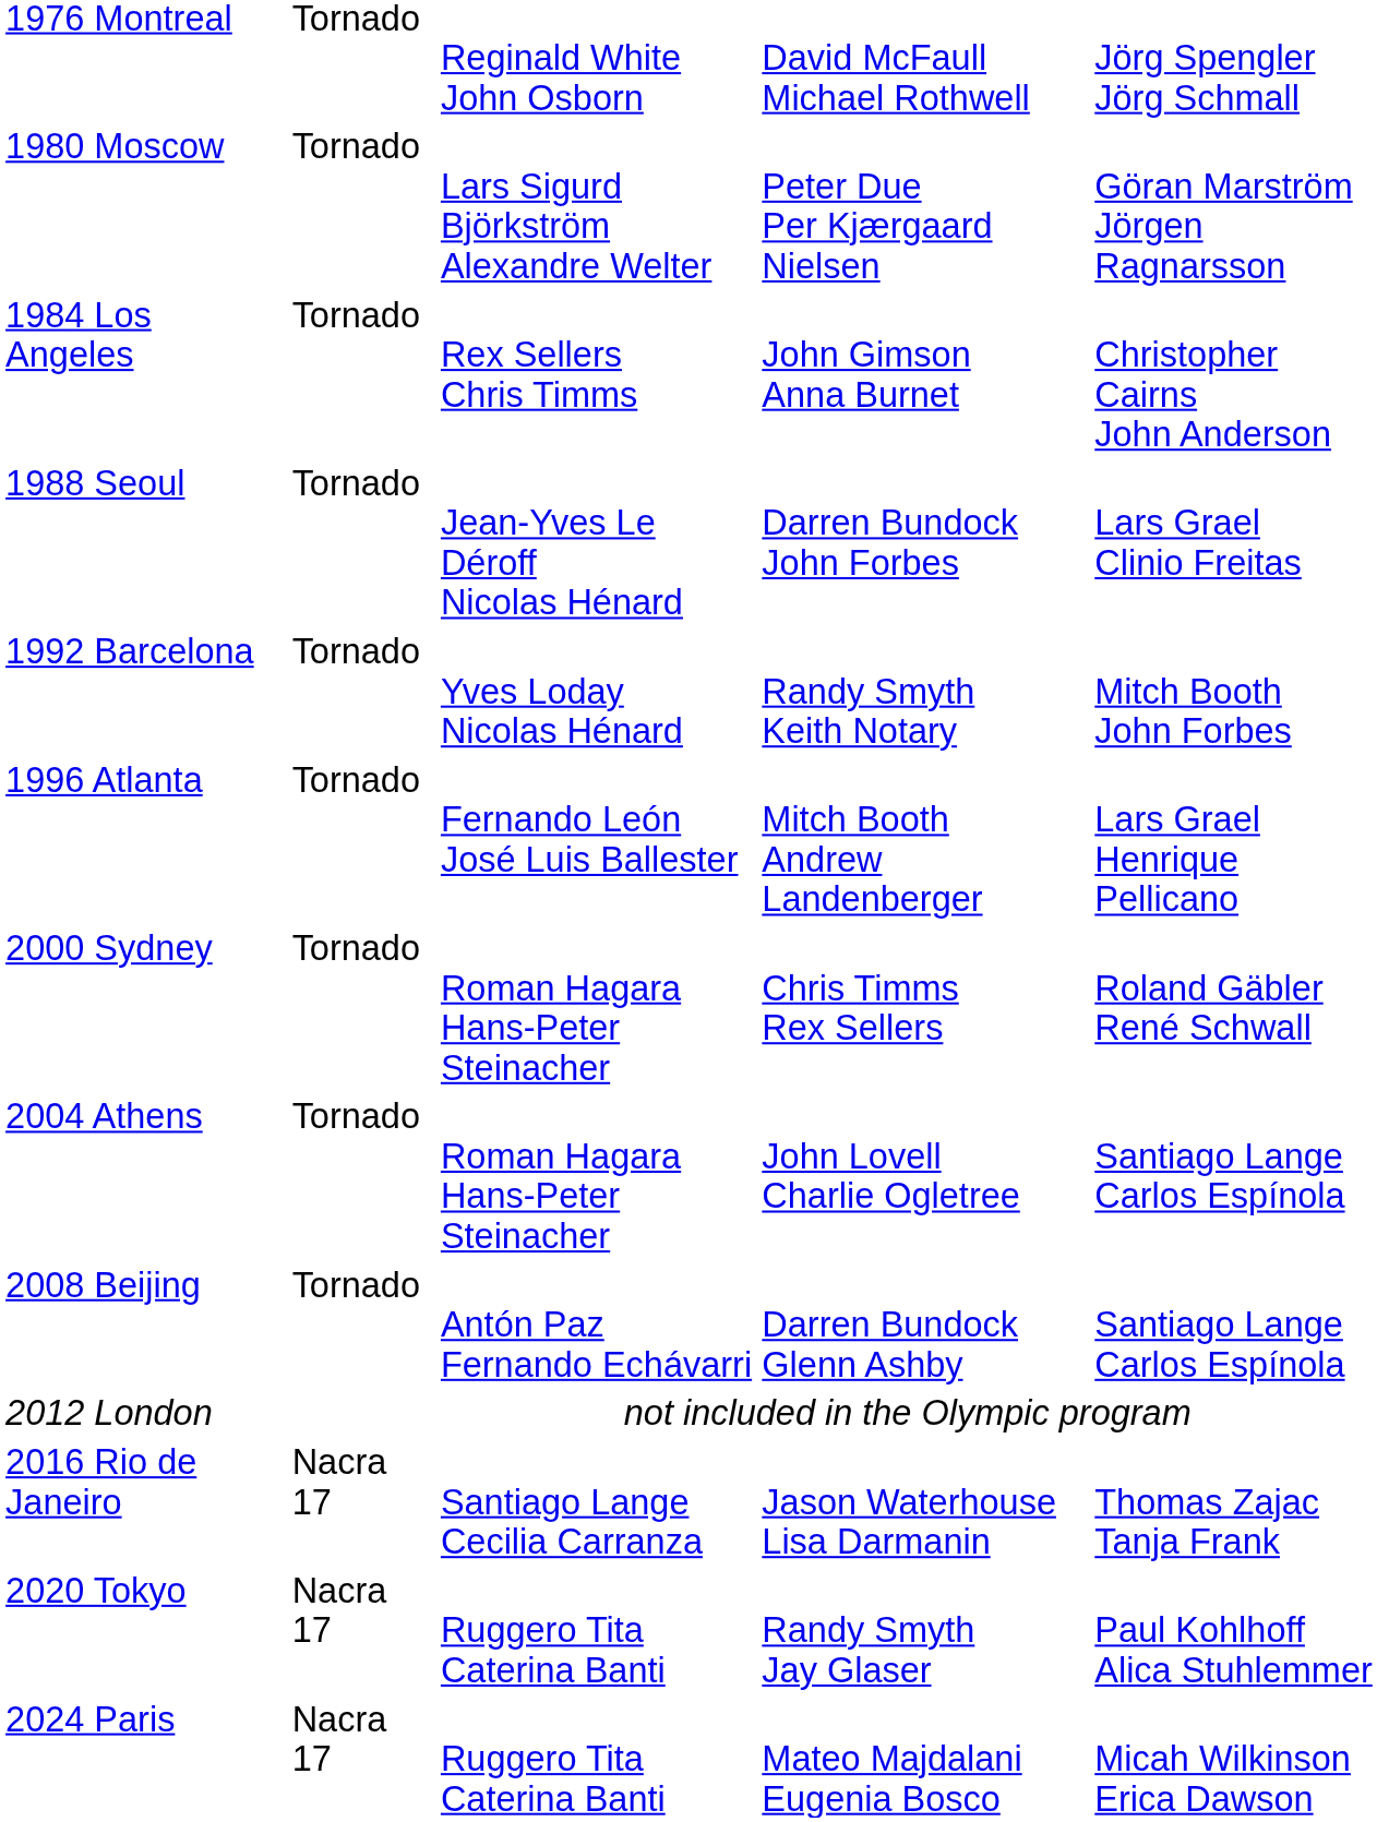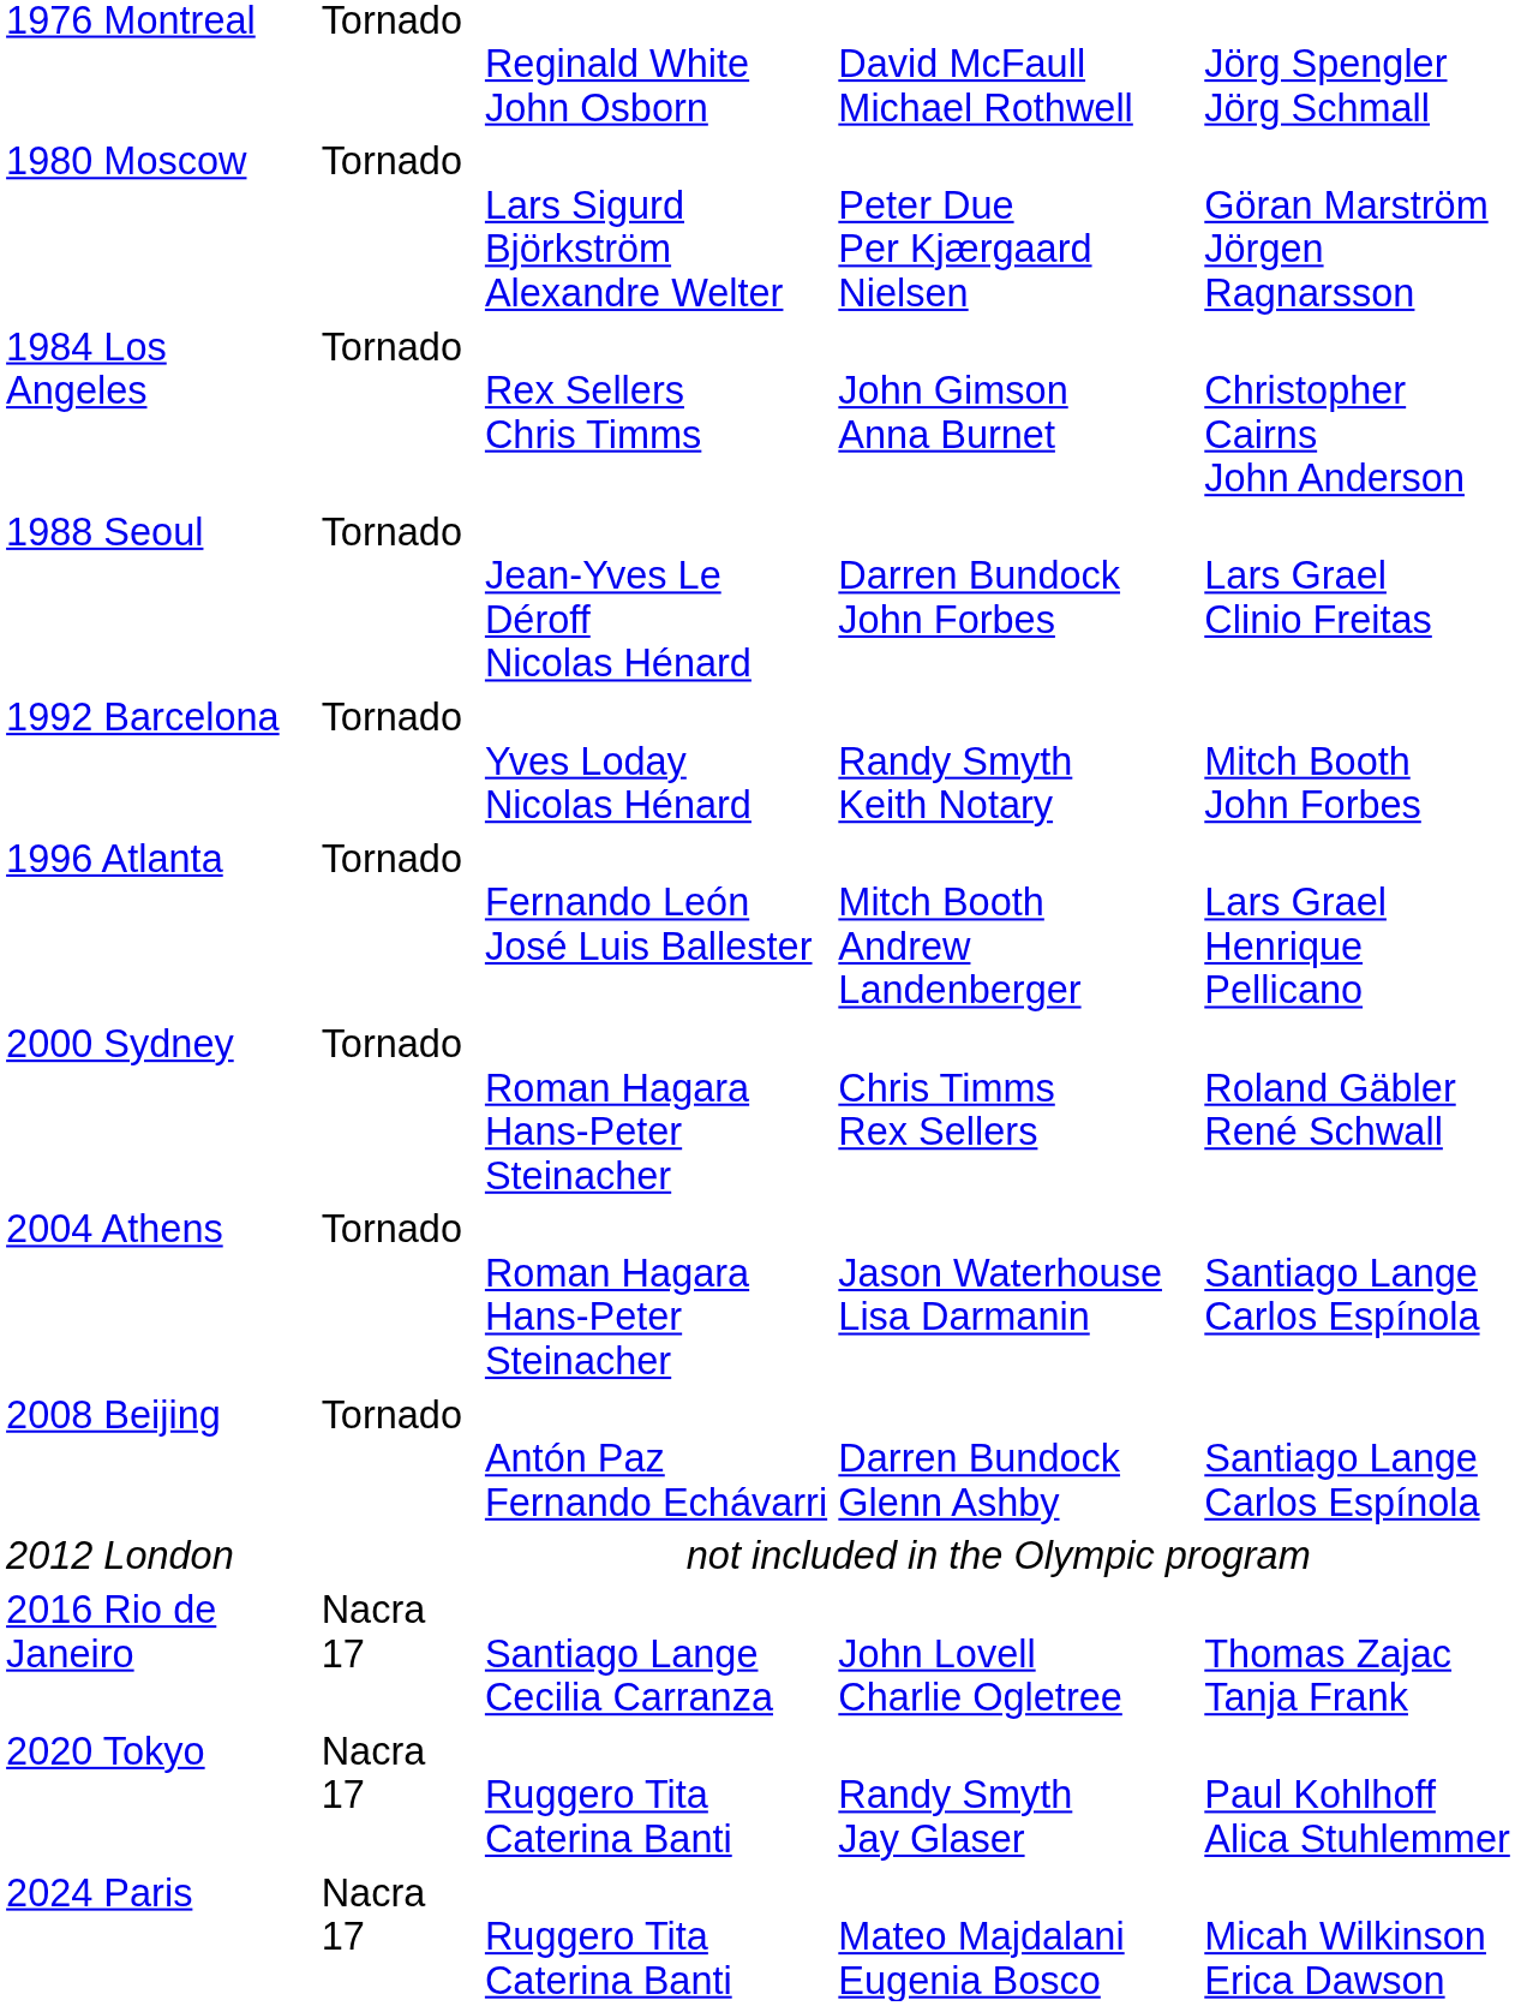2004 Athens | column 4: John Lovell Charlie Ogletree -> Jason Waterhouse Lisa Darmanin
2016 Rio de Janeiro | column 4: Jason Waterhouse Lisa Darmanin -> John Lovell Charlie Ogletree
